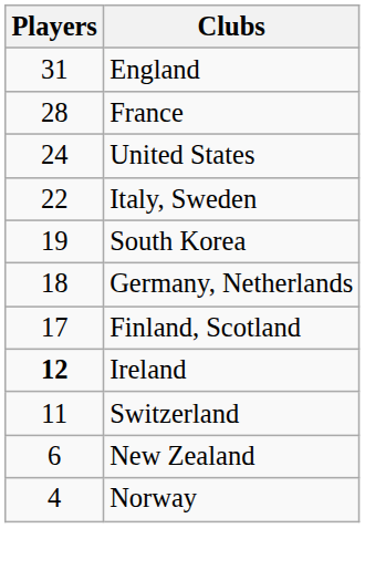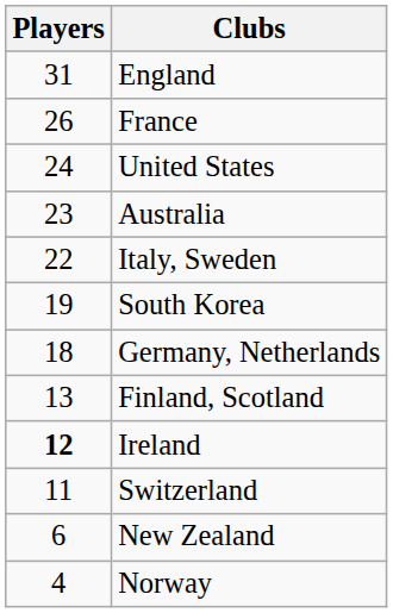France | Players: 28 -> 26
+ row: 23 | Australia
Finland, Scotland | Players: 17 -> 13
